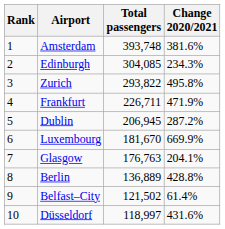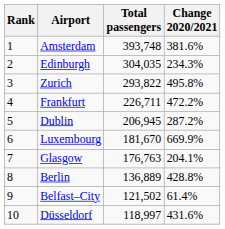Edinburgh | Total passengers: 304,085 -> 304,035
Frankfurt | Change 2020/2021: 471.9% -> 472.2%
